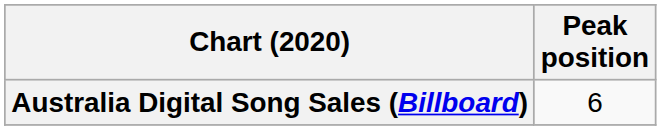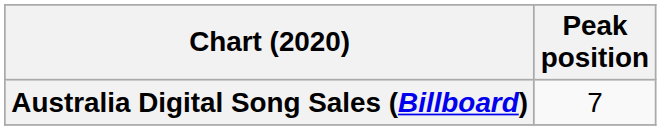Australia Digital Song Sales (Billboard) | Peak position: 6 -> 7
